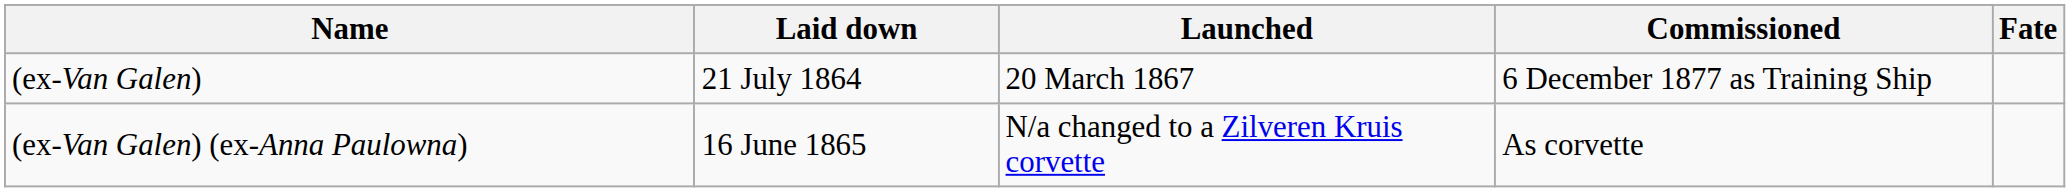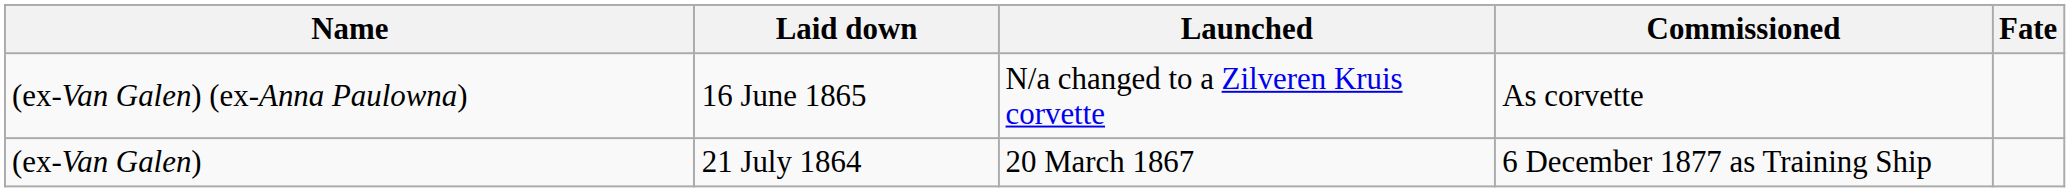rows swapped: (ex-Van Galen) <-> (ex-Van Galen) (ex-Anna Paulowna)
